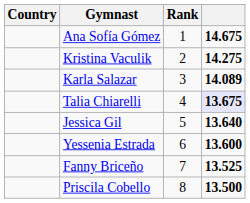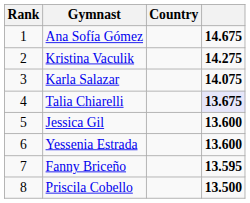columns swapped: Rank <-> Country
Karla Salazar | column 4: 14.089 -> 14.075
Jessica Gil | column 4: 13.640 -> 13.600
Fanny Briceño | column 4: 13.525 -> 13.595
